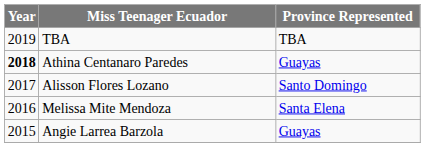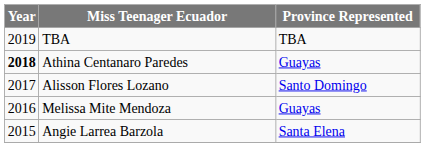Melissa Mite Mendoza | Province Represented: Santa Elena -> Guayas
Angie Larrea Barzola | Province Represented: Guayas -> Santa Elena
